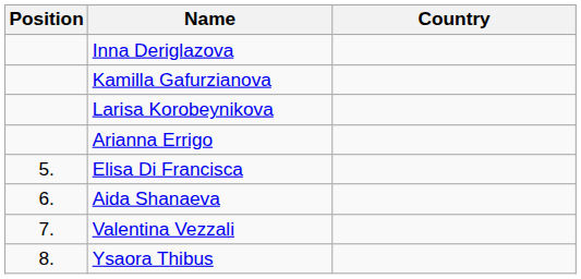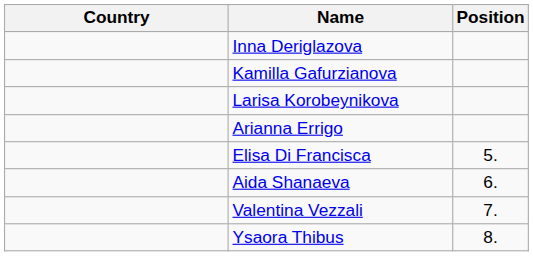columns swapped: Position <-> Country
